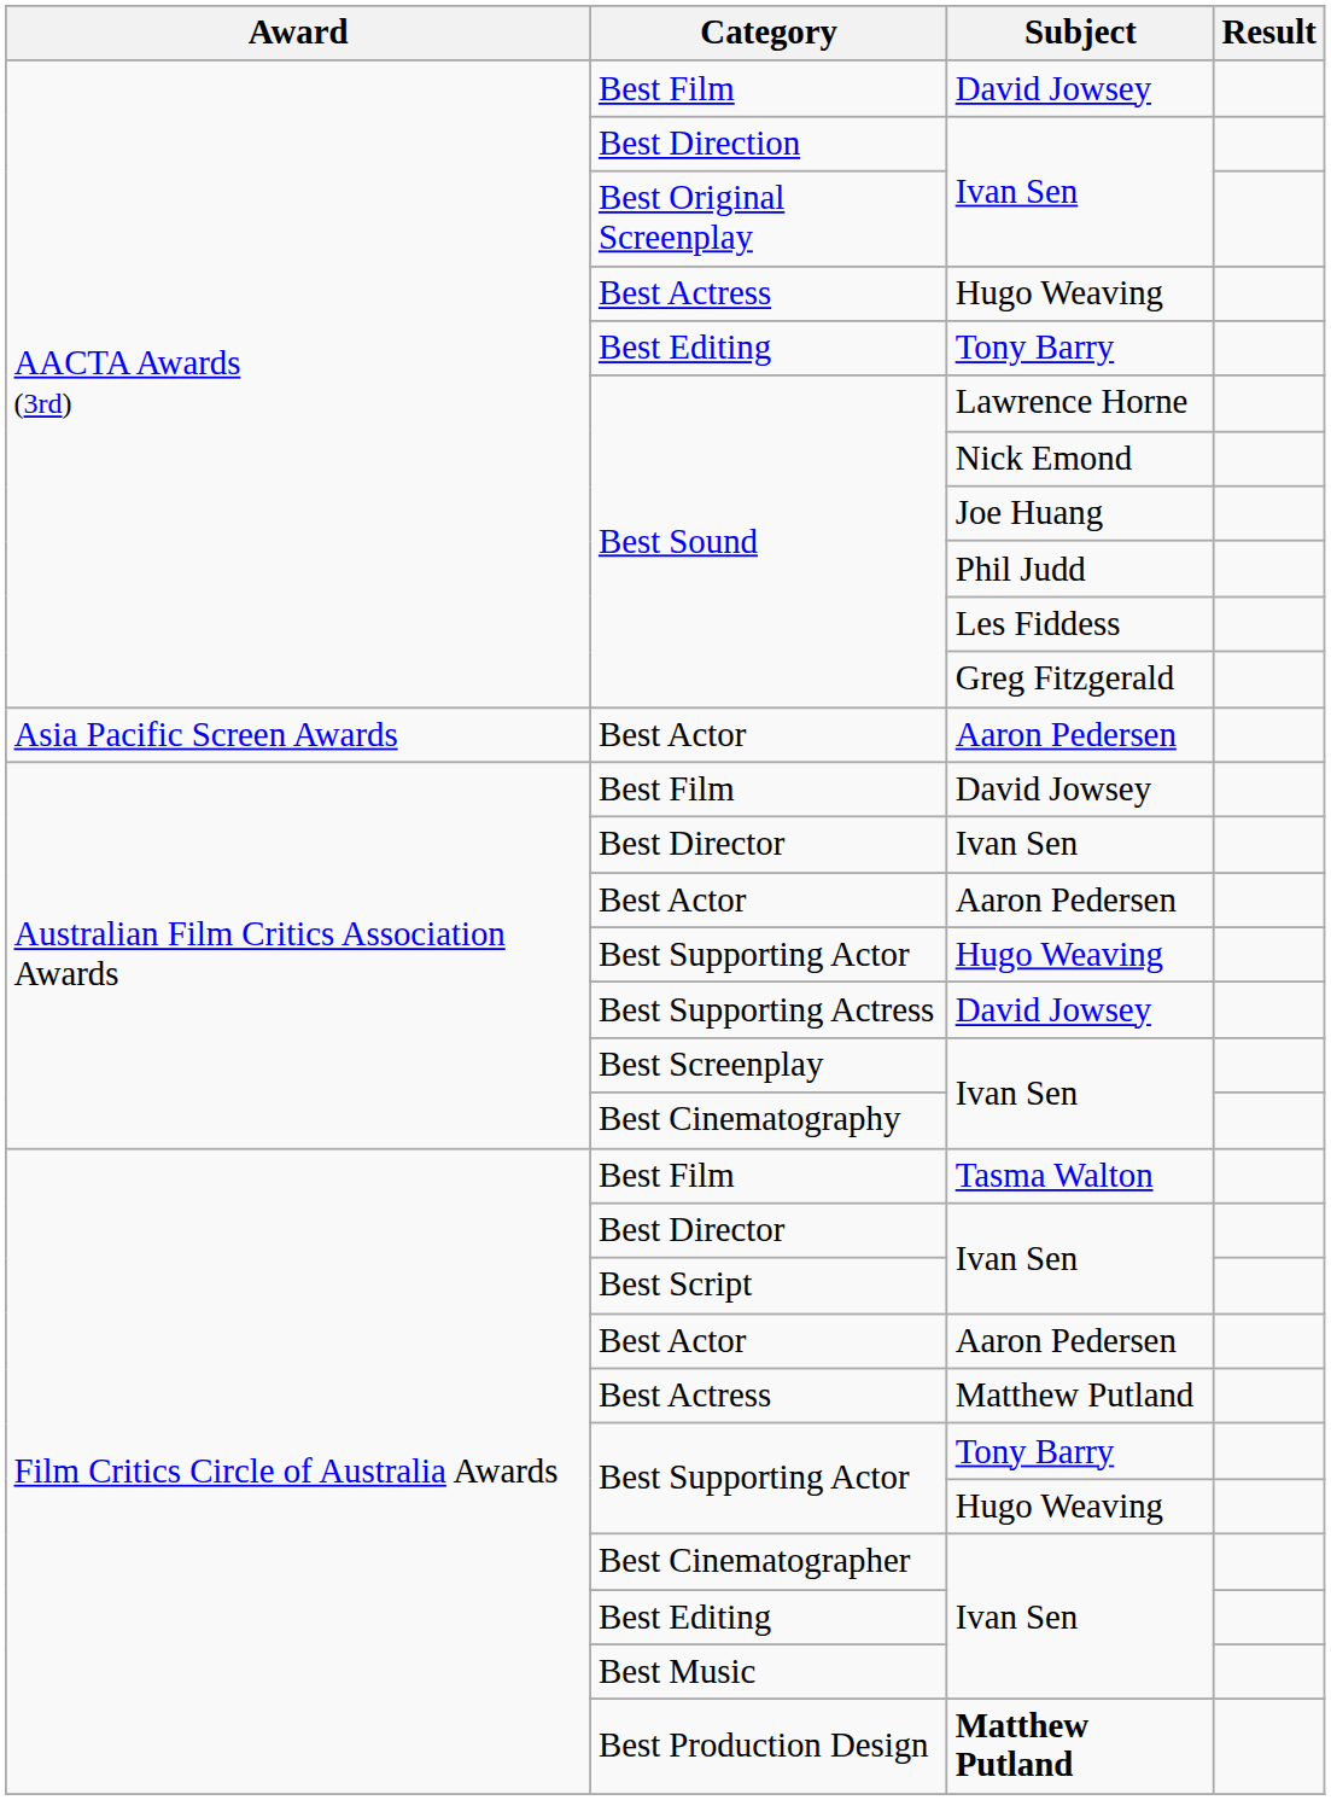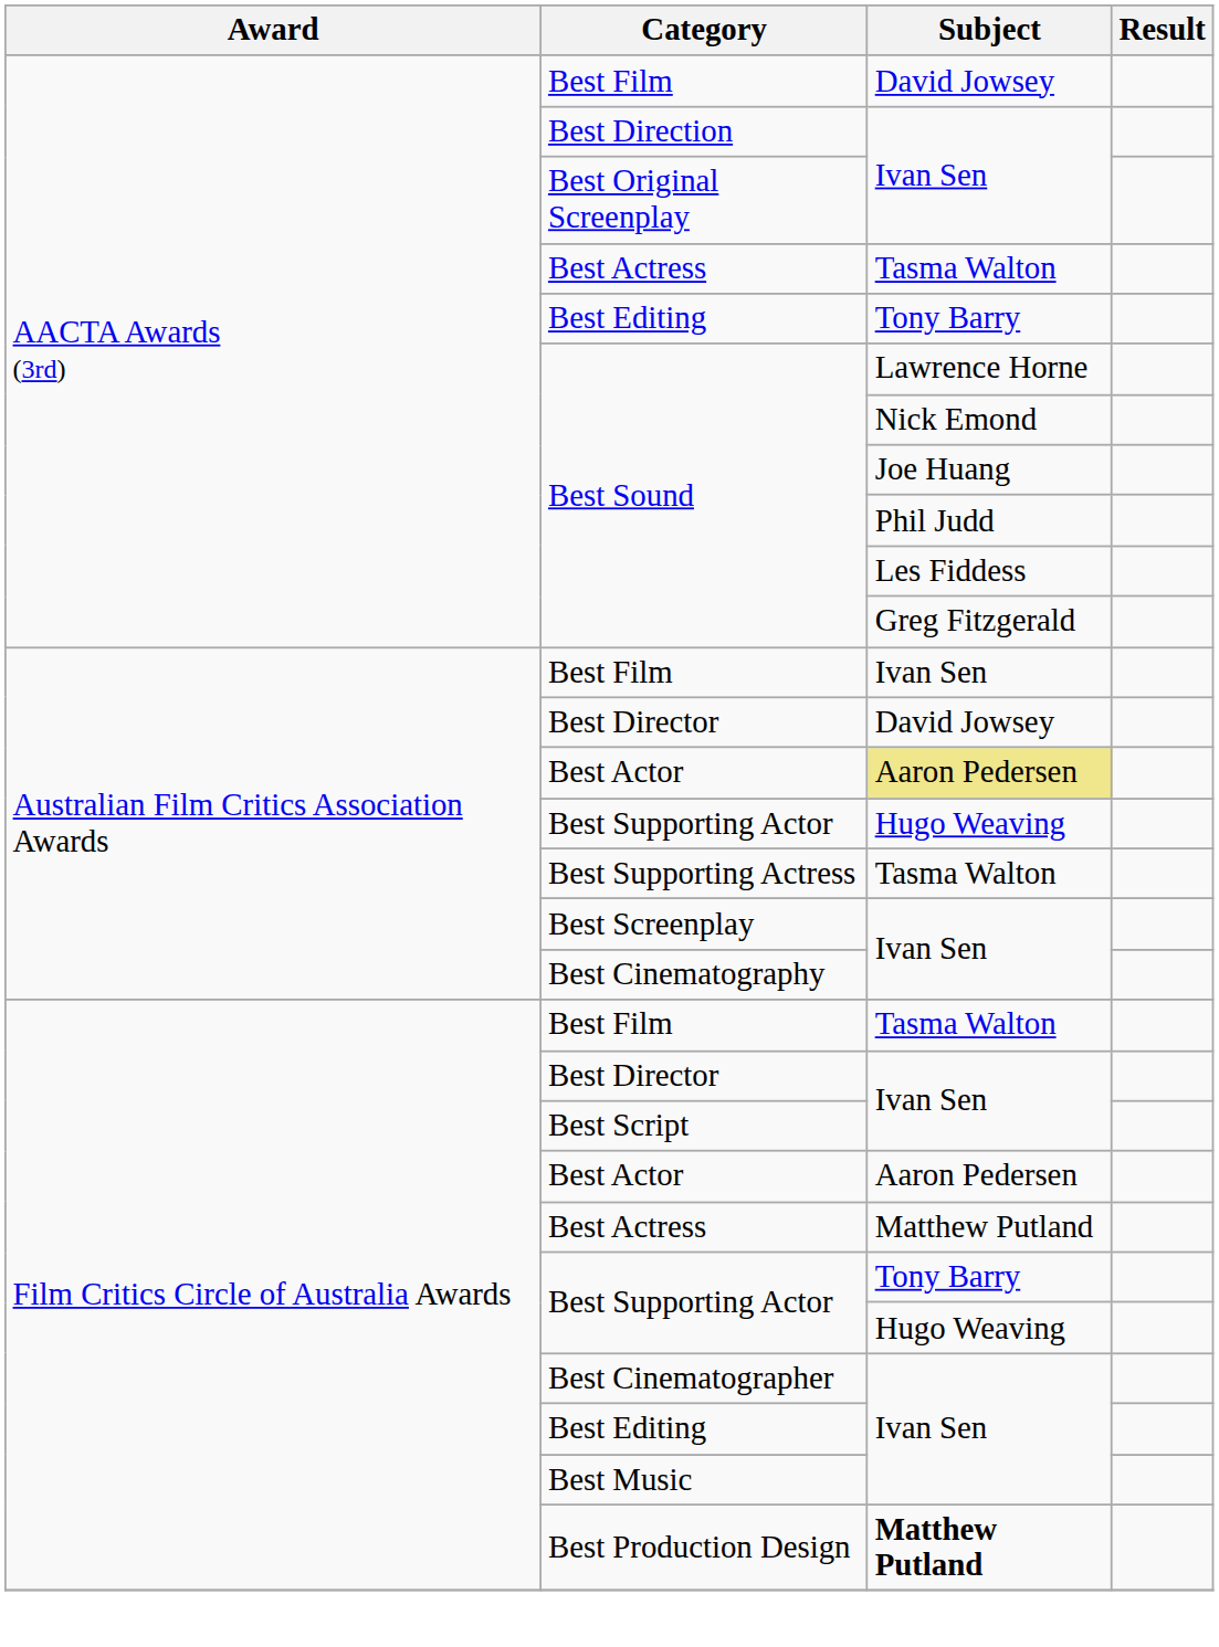AACTA Awards (3rd) / Best Actress | Subject: Hugo Weaving -> Tasma Walton
- row: Asia Pacific Screen Awards | Best Actor | Aaron Pedersen
Australian Film Critics Association Awards / Best Film | Subject: David Jowsey -> Ivan Sen
Australian Film Critics Association Awards / Best Director | Subject: Ivan Sen -> David Jowsey
Australian Film Critics Association Awards / Best Actor | Subject: no background -> khaki background
Best Supporting Actress | Subject: David Jowsey -> Tasma Walton
